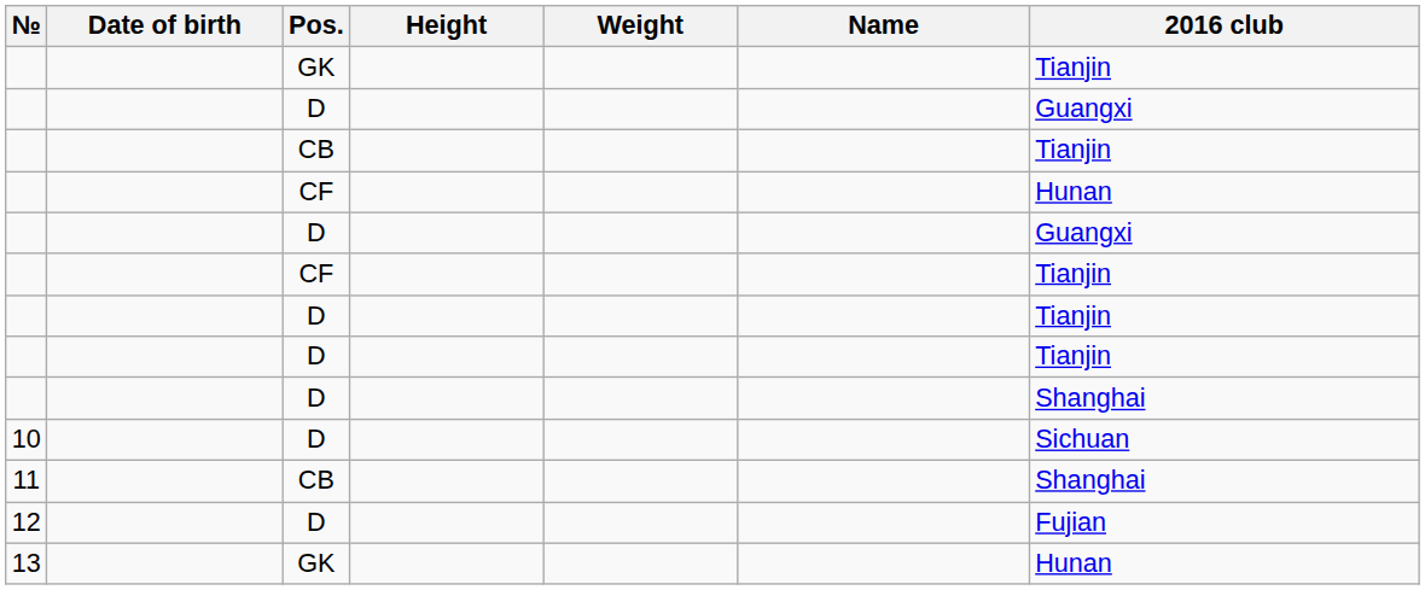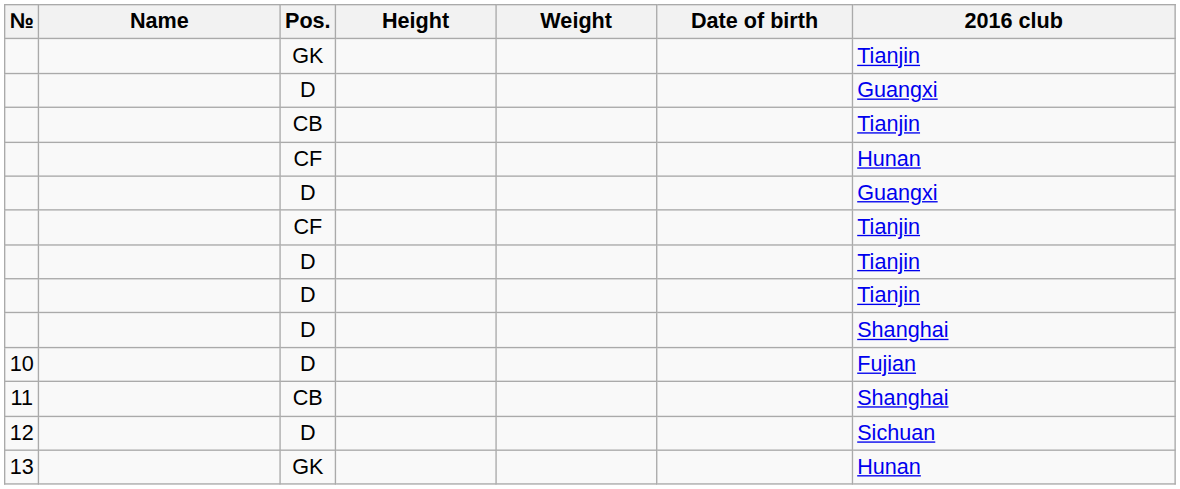columns swapped: Name <-> Date of birth
10 | 2016 club: Sichuan -> Fujian
12 | 2016 club: Fujian -> Sichuan
